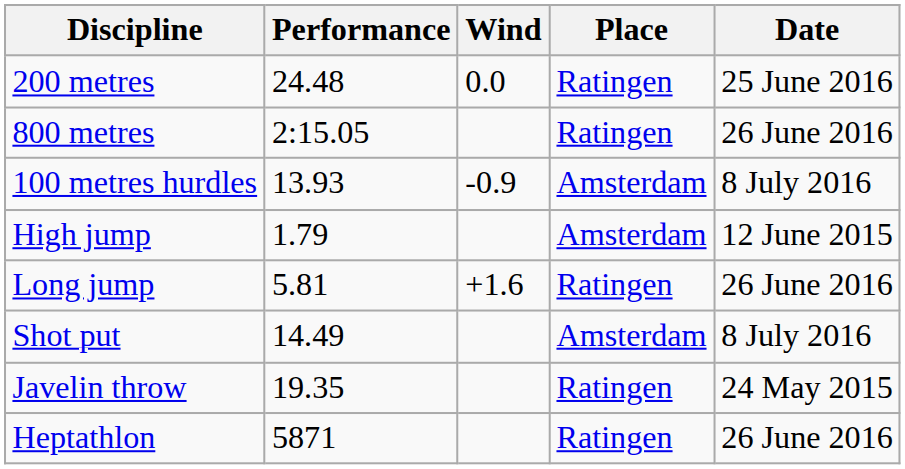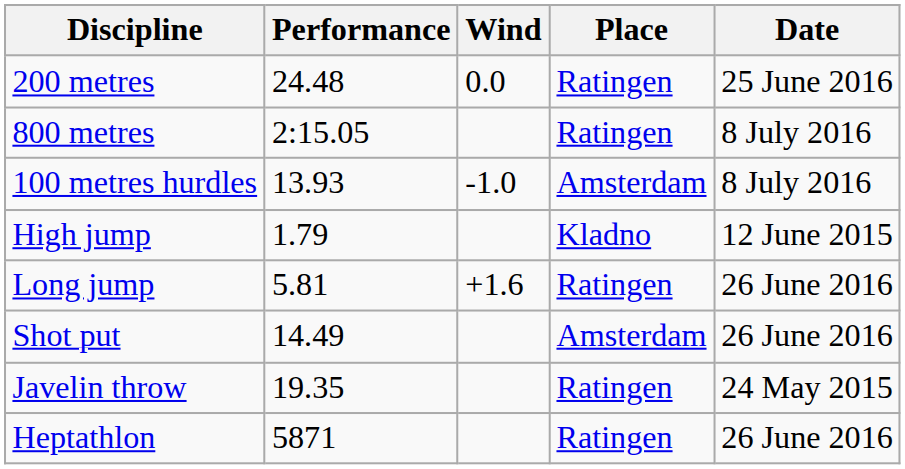800 metres | Date: 26 June 2016 -> 8 July 2016
100 metres hurdles | Wind: -0.9 -> -1.0
High jump | Place: Amsterdam -> Kladno
Shot put | Date: 8 July 2016 -> 26 June 2016
